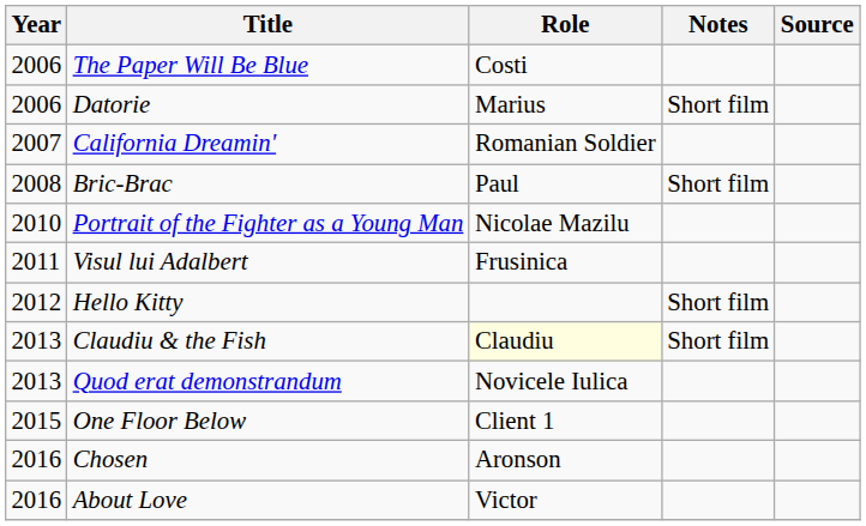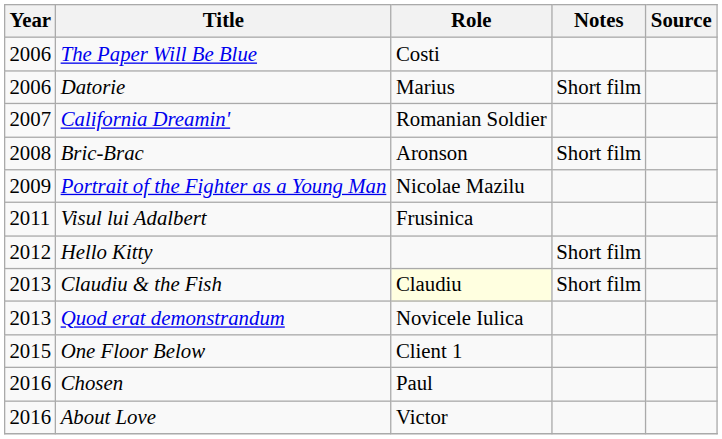Bric-Brac | Role: Paul -> Aronson
Portrait of the Fighter as a Young Man | Year: 2010 -> 2009
Chosen | Role: Aronson -> Paul
